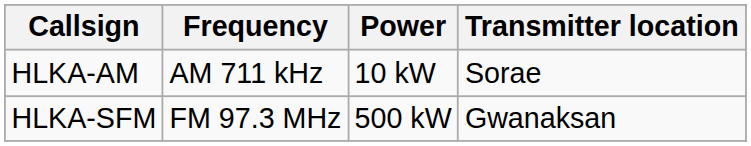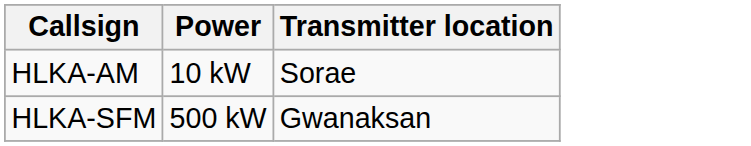- column: Frequency | AM 711 kHz | FM 97.3 MHz
